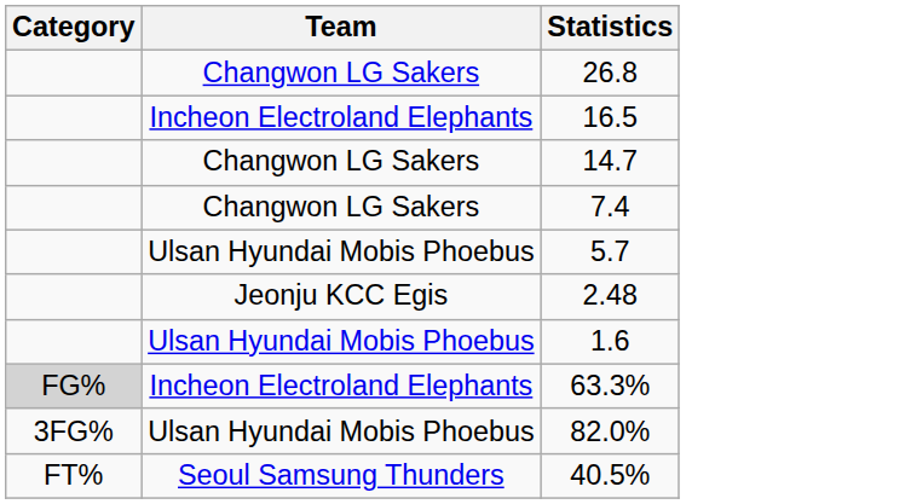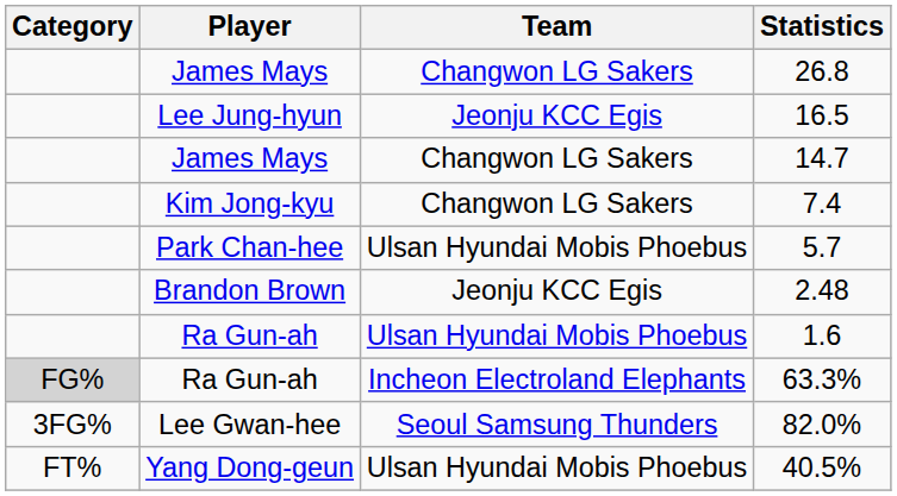+ column: Player | James Mays | Lee Jung-hyun | James Mays | Kim Jong-kyu | Park Chan-hee | Brandon Brown | Ra Gun-ah | Ra Gun-ah | Lee Gwan-hee | Yang Dong-geun
16.5 | Team: Incheon Electroland Elephants -> Jeonju KCC Egis
82.0% | Team: Ulsan Hyundai Mobis Phoebus -> Seoul Samsung Thunders
40.5% | Team: Seoul Samsung Thunders -> Ulsan Hyundai Mobis Phoebus
